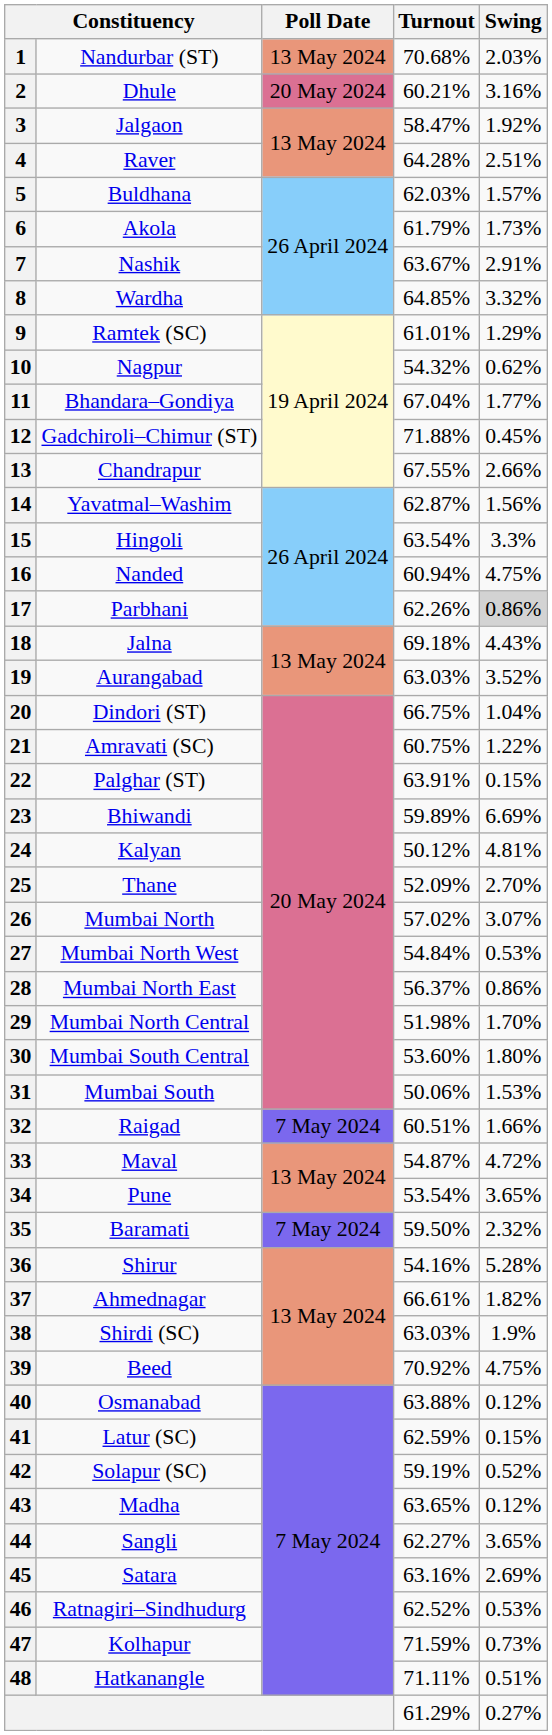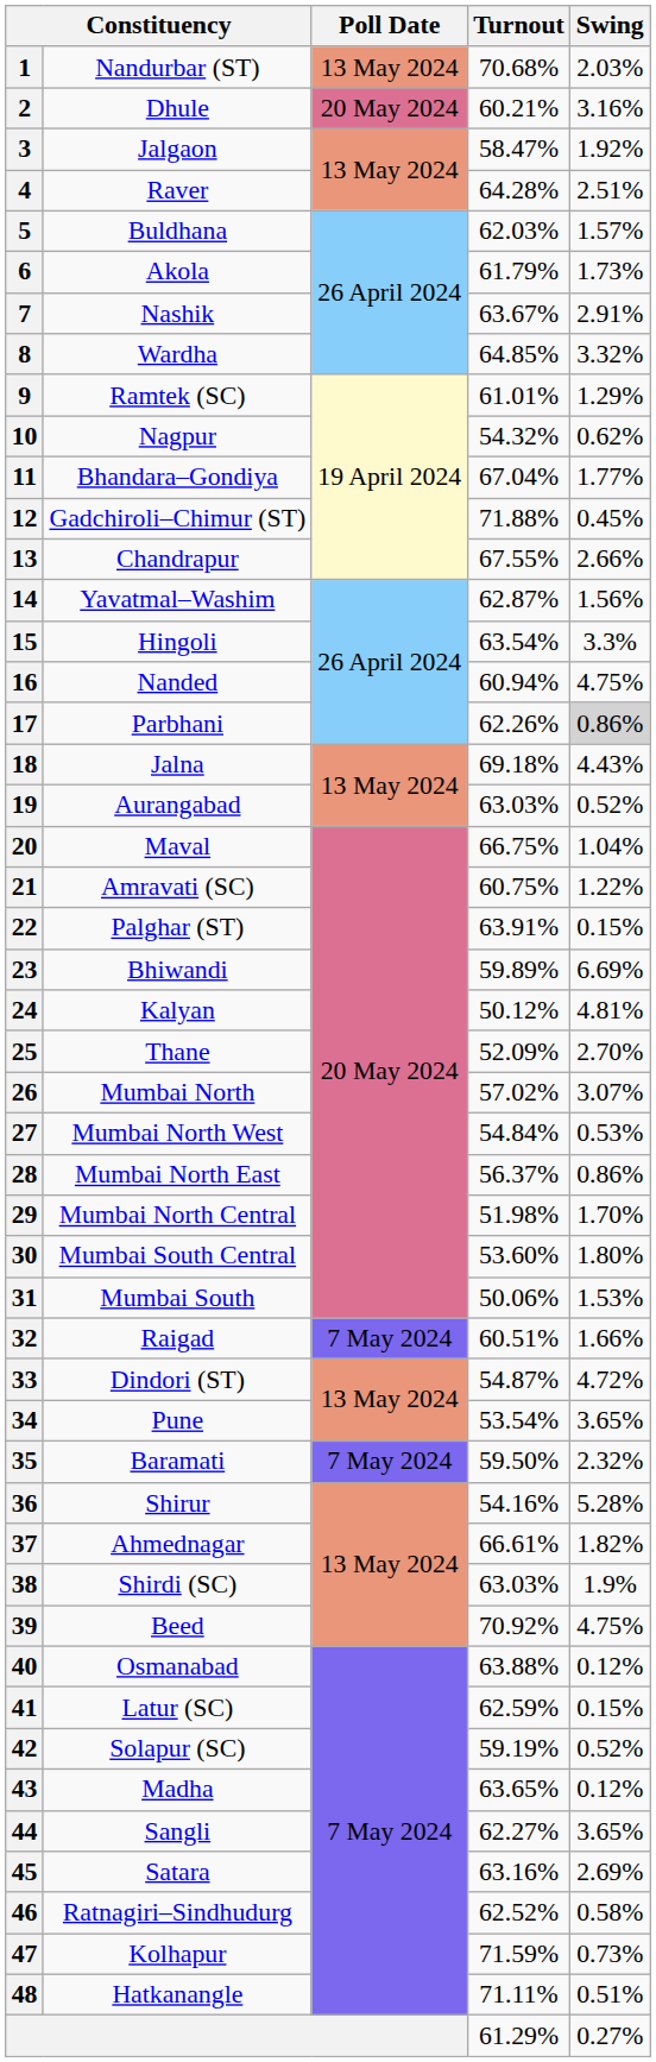19 | Swing: 3.52% -> 0.52%
20 | column 2: Dindori (ST) -> Maval
33 | column 2: Maval -> Dindori (ST)
46 | Swing: 0.53% -> 0.58%
